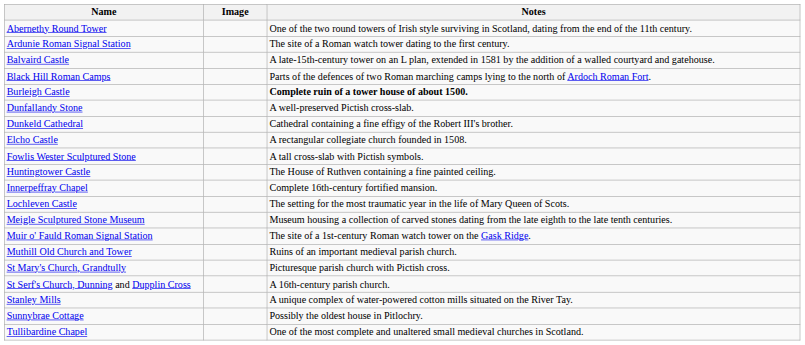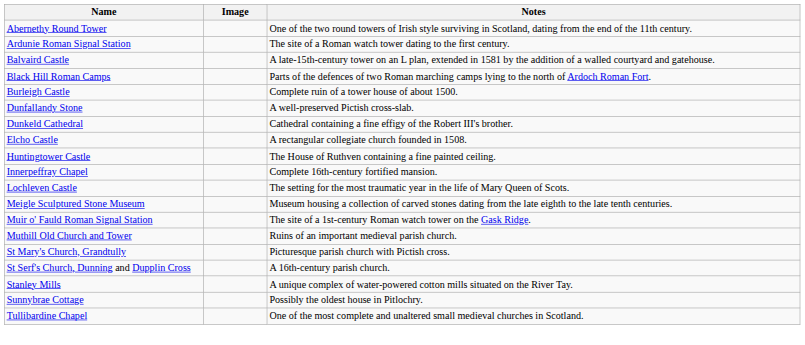Burleigh Castle | Notes: bold -> normal
- row: Fowlis Wester Sculptured Stone | A tall cross-slab with Pictish symbols.
